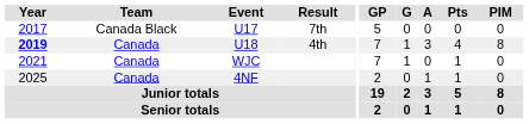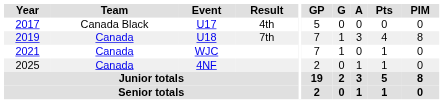U17 | Result: 7th -> 4th
U18 | Year: bold -> normal
U18 | Result: 4th -> 7th
